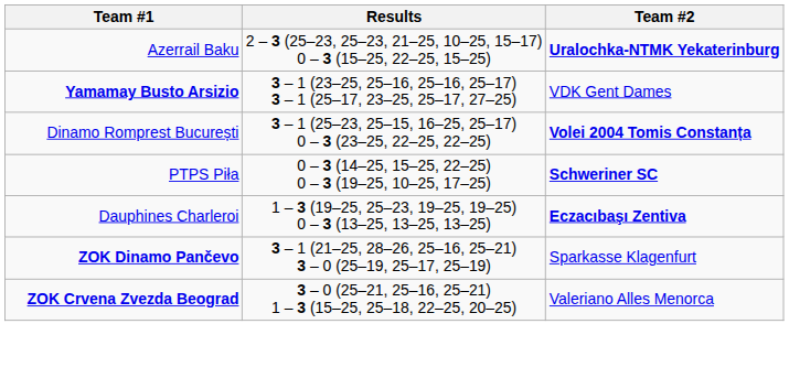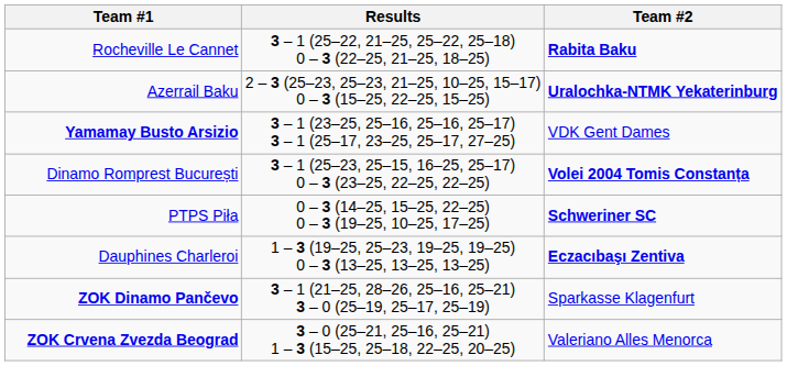+ row: Rocheville Le Cannet | 3 – 1 (25–22, 21–25, 25–22, 25–18) 0 – 3 (22–25, 21–25, 18–25) | Rabita Baku
